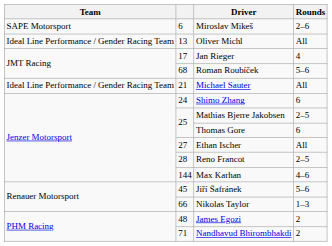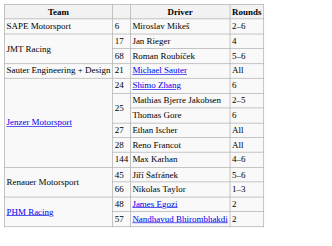- row: Ideal Line Performance / Gender Racing Team | 13 | Oliver Michl | All
Michael Sauter | Team: Ideal Line Performance / Gender Racing Team -> Sauter Engineering + Design
Reno Francot | Rounds: 2–5 -> All
Nandhavud Bhirombhakdi | column 2: 71 -> 57
